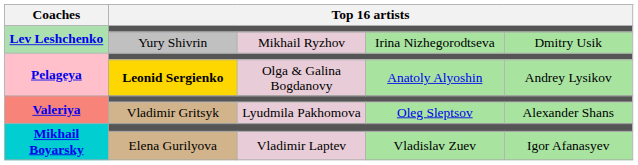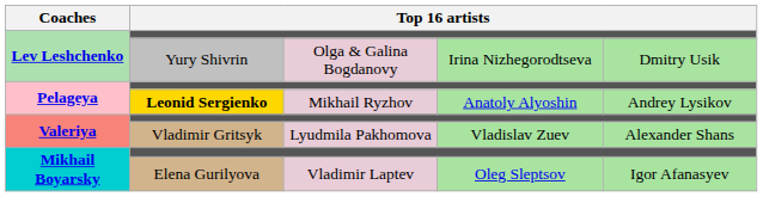Yury Shivrin | column 3: Mikhail Ryzhov -> Olga & Galina Bogdanovy
Leonid Sergienko | column 3: Olga & Galina Bogdanovy -> Mikhail Ryzhov
Vladimir Gritsyk | column 4: Oleg Sleptsov -> Vladislav Zuev
Elena Gurilyova | column 4: Vladislav Zuev -> Oleg Sleptsov
